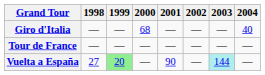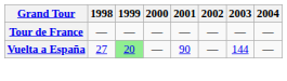- row: Giro d'Italia | — | — | 68 | — | — | — | 40
Vuelta a España | 2003: paleturquoise background -> no background
